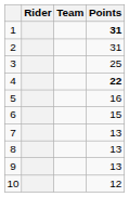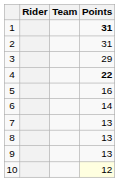3 | Points: 25 -> 29
6 | Points: 15 -> 14
10 | Points: no background -> lightyellow background
